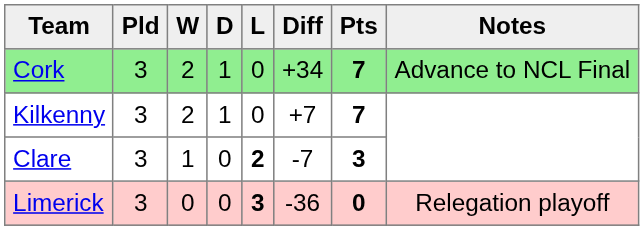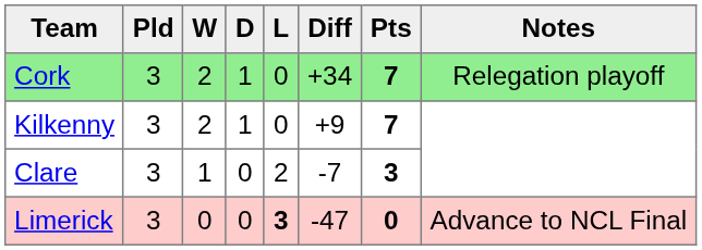Cork | Notes: Advance to NCL Final -> Relegation playoff
Kilkenny | Diff: +7 -> +9
Clare | L: bold -> normal
Limerick | Diff: -36 -> -47
Limerick | Notes: Relegation playoff -> Advance to NCL Final
